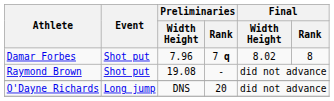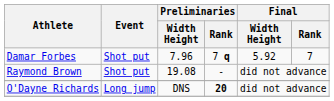Damar Forbes | Final / Width Height: 8.02 -> 5.92
Damar Forbes | Final / Rank: 8 -> 7
O'Dayne Richards | Preliminaries / Rank: normal -> bold
